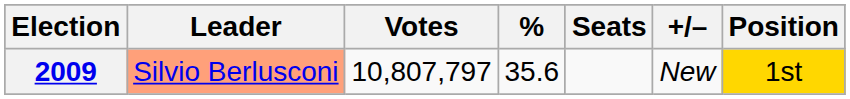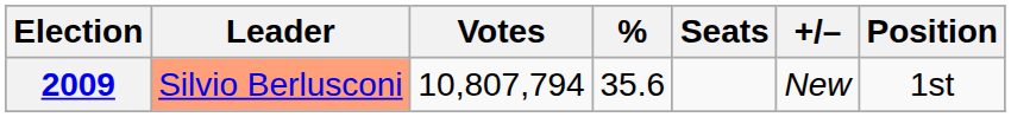2009 | Votes: 10,807,797 -> 10,807,794
2009 | Position: gold background -> no background
